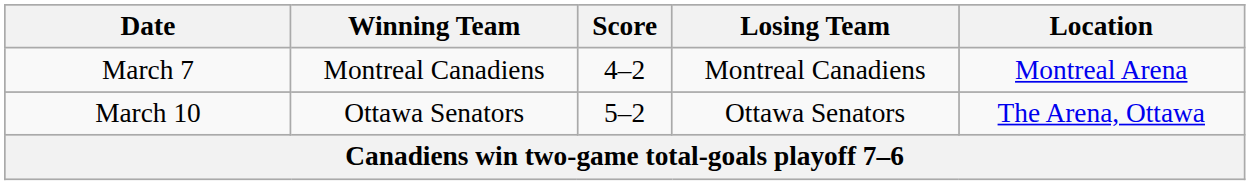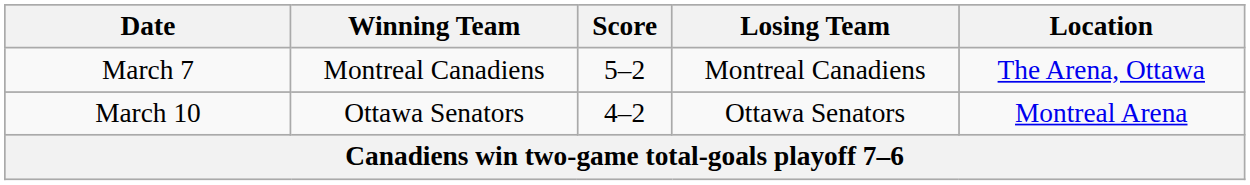March 7 | Score: 4–2 -> 5–2
March 7 | Location: Montreal Arena -> The Arena, Ottawa
March 10 | Score: 5–2 -> 4–2
March 10 | Location: The Arena, Ottawa -> Montreal Arena
